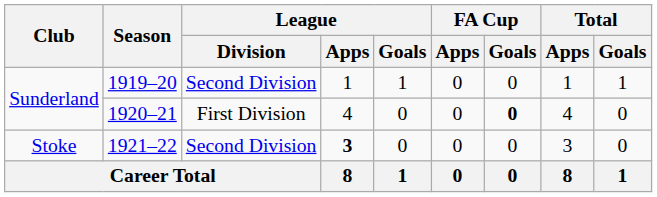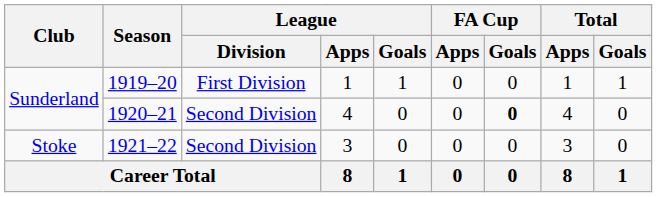1919–20 | League / Division: Second Division -> First Division
1920–21 | League / Division: First Division -> Second Division
1921–22 | League / Apps: bold -> normal
